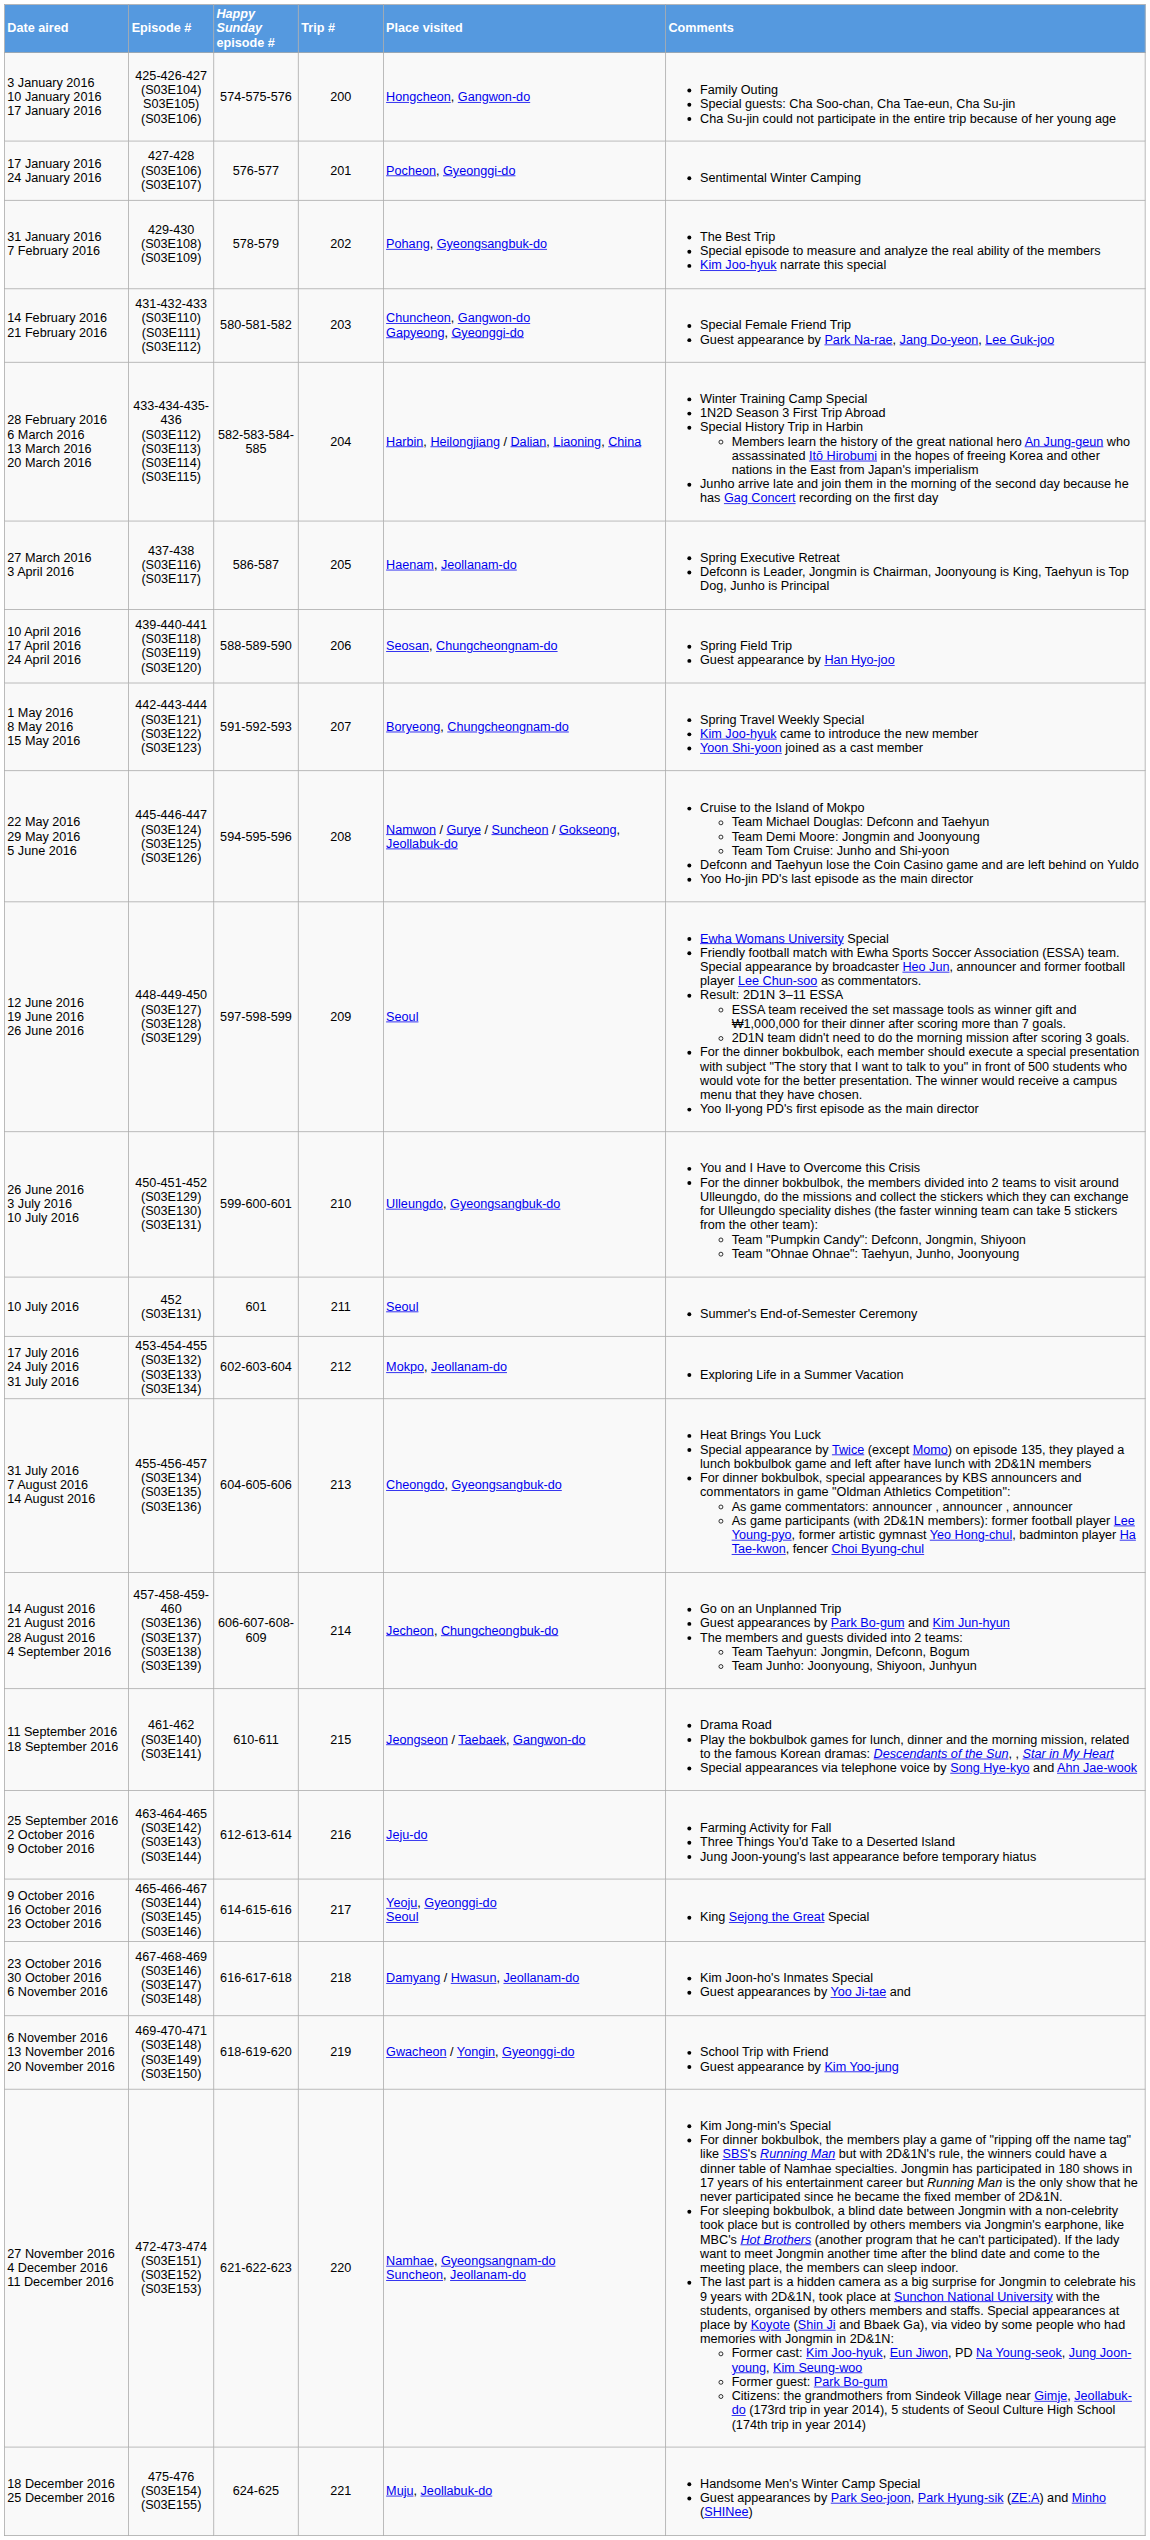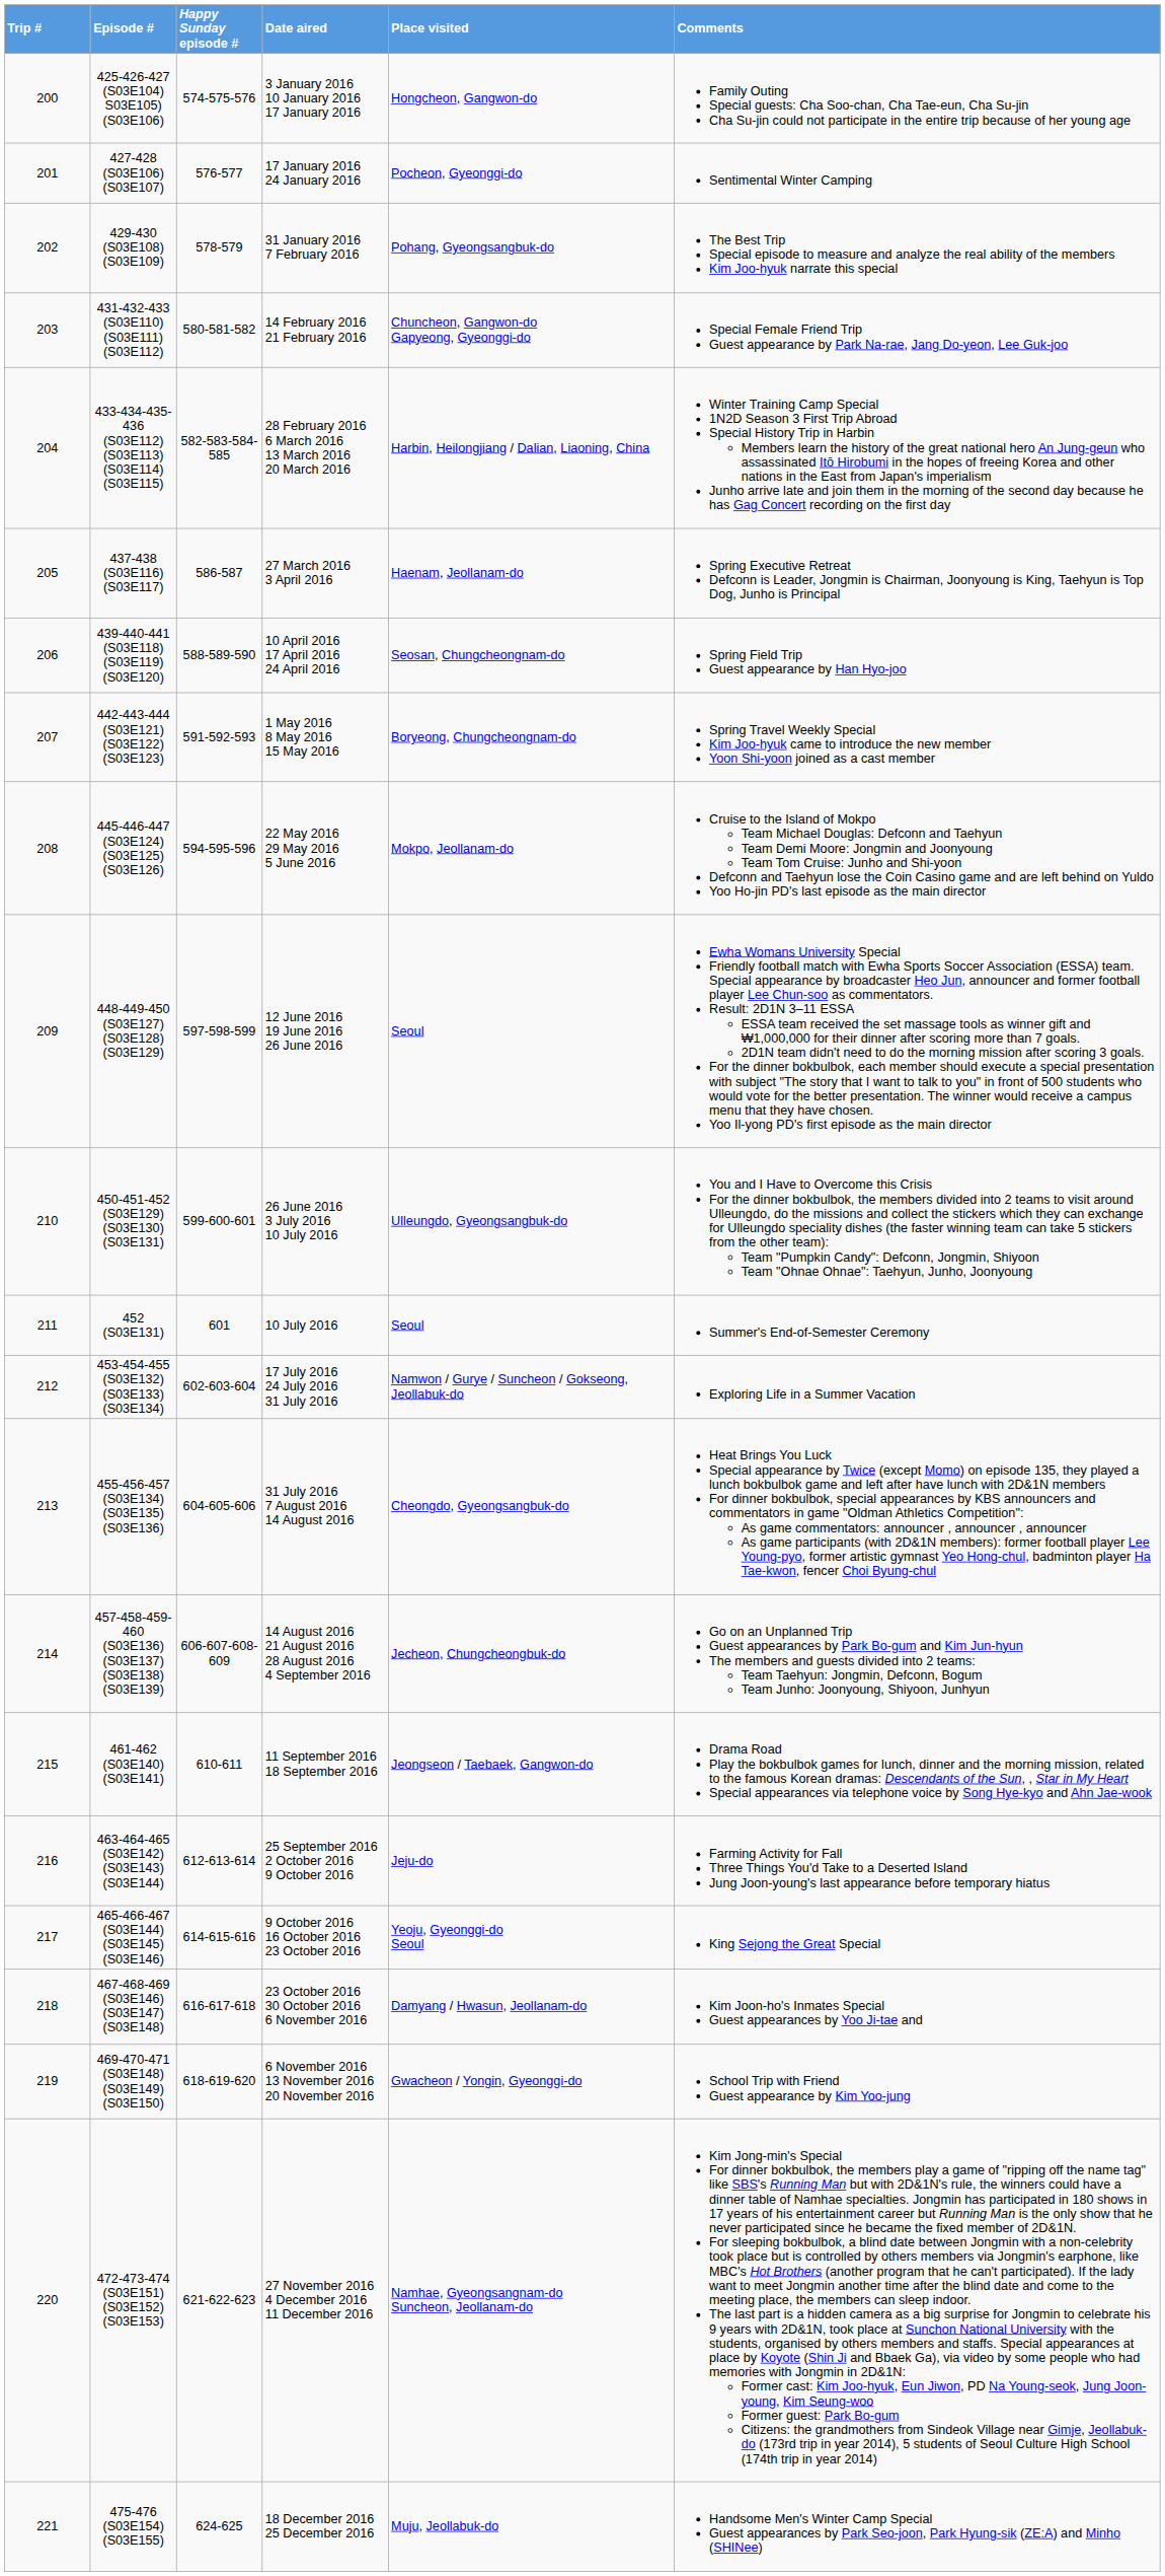columns swapped: Trip # <-> Date aired
445-446-447 (S03E124) (S03E125) (S03E126) | Place visited: Namwon / Gurye / Suncheon / Gokseong, Jeollabuk-do -> Mokpo, Jeollanam-do
453-454-455 (S03E132) (S03E133) (S03E134) | Place visited: Mokpo, Jeollanam-do -> Namwon / Gurye / Suncheon / Gokseong, Jeollabuk-do
